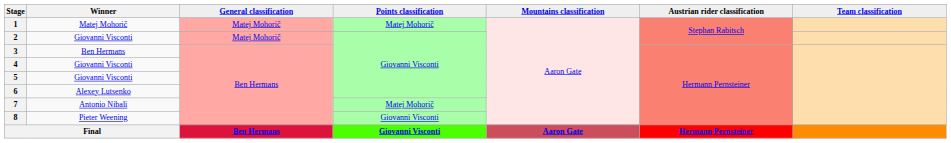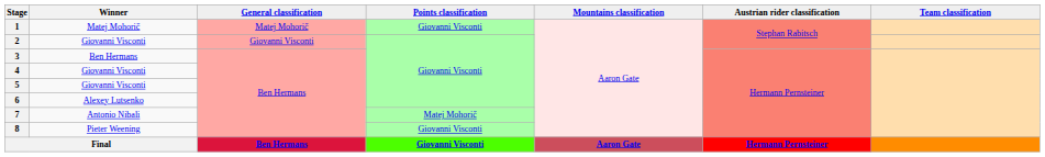1 | Points classification: Matej Mohorič -> Giovanni Visconti
2 | General classification: Matej Mohorič -> Giovanni Visconti
